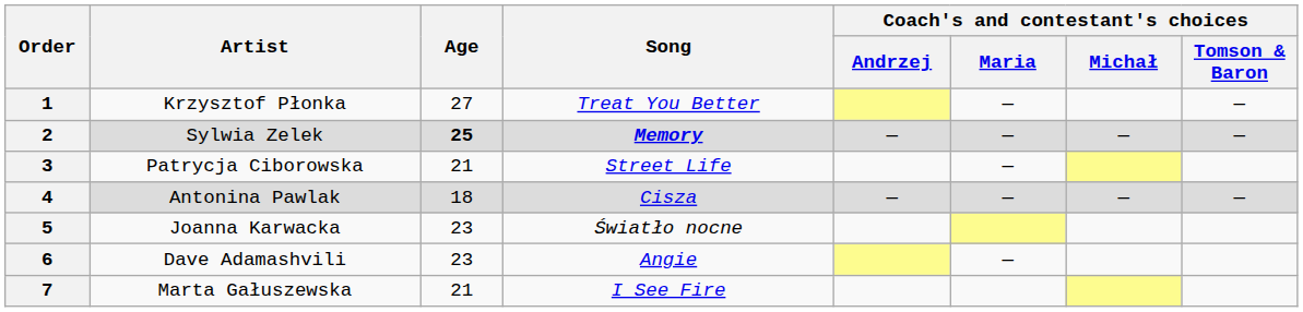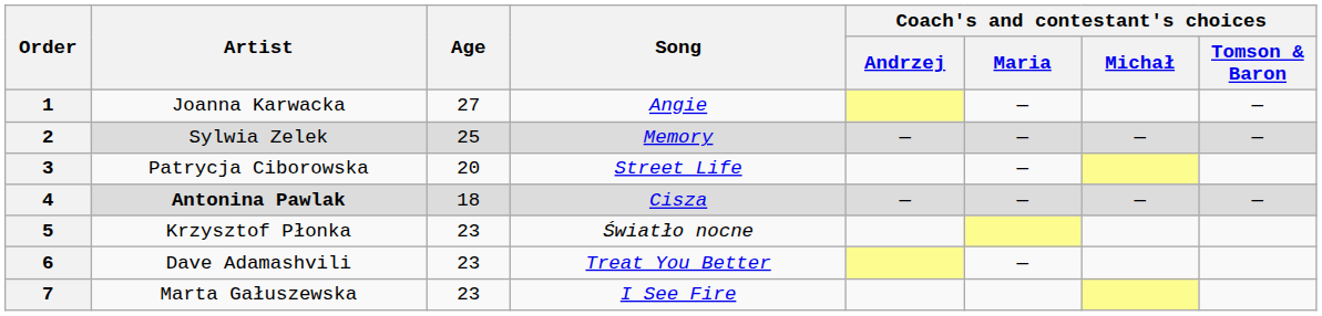1 | Artist: Krzysztof Płonka -> Joanna Karwacka
1 | Song: Treat You Better -> Angie
2 | Age: bold -> normal
2 | Song: bold -> normal
3 | Age: 21 -> 20
4 | Artist: normal -> bold
5 | Artist: Joanna Karwacka -> Krzysztof Płonka
6 | Song: Angie -> Treat You Better
7 | Age: 21 -> 23
